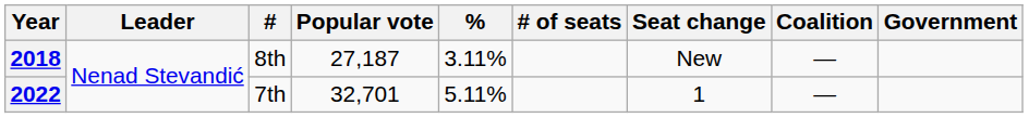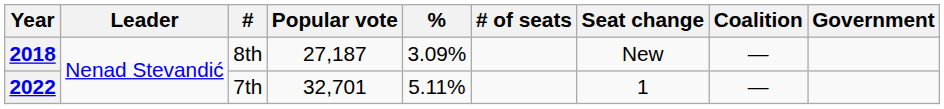2018 | %: 3.11% -> 3.09%
